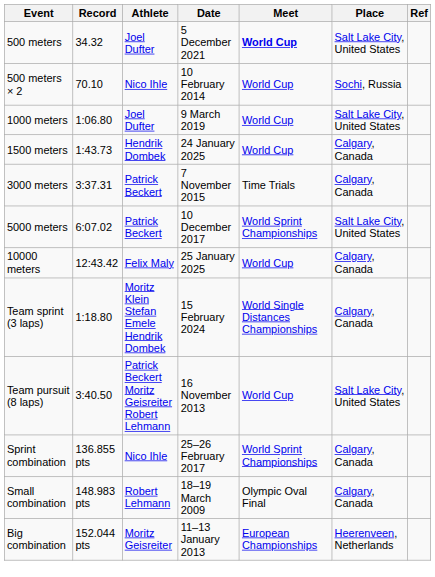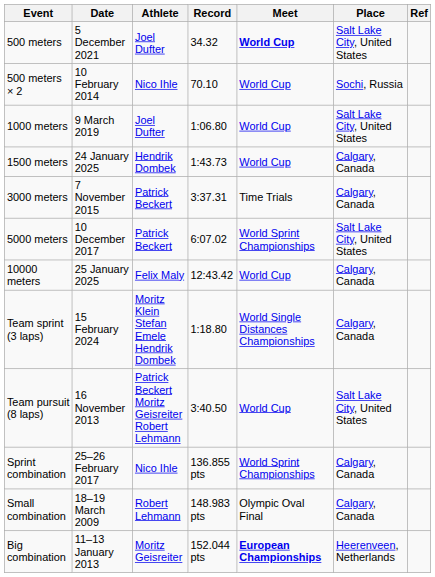columns swapped: Record <-> Date
Big combination | Meet: normal -> bold
